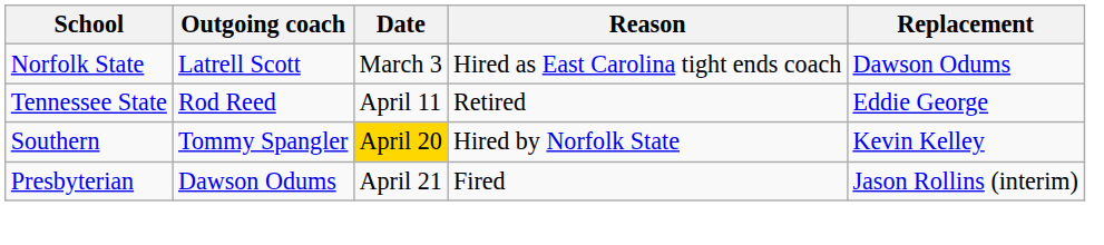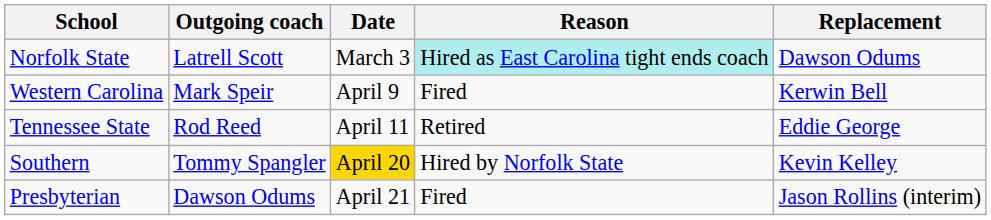Norfolk State | Reason: no background -> paleturquoise background
+ row: Western Carolina | Mark Speir | April 9 | Fired | Kerwin Bell
